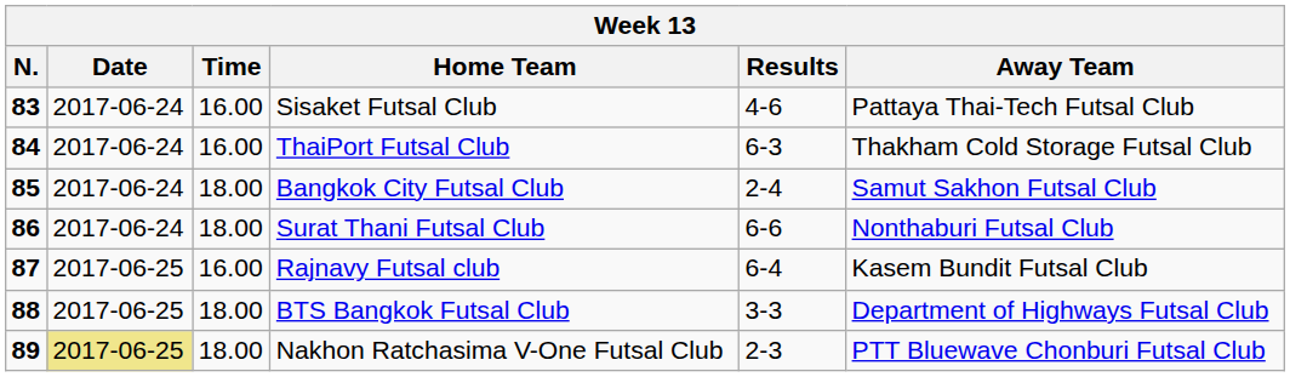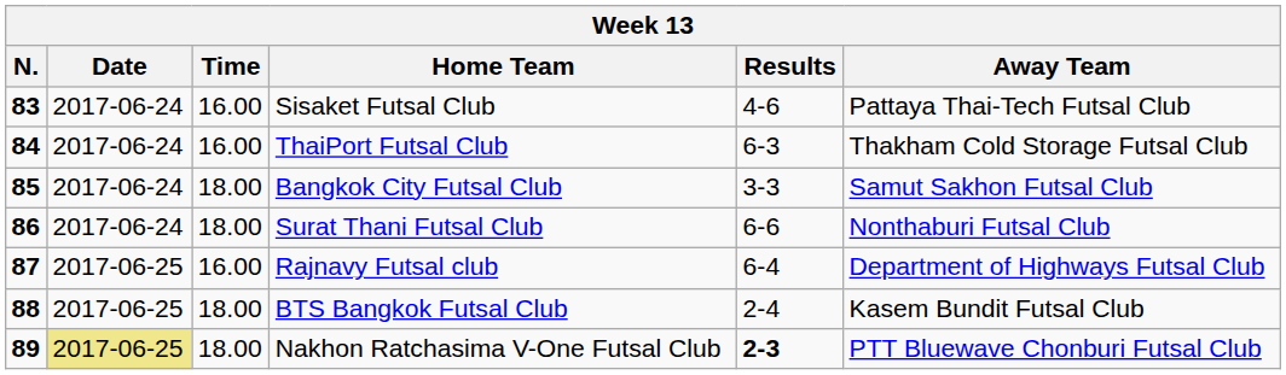Bangkok City Futsal Club | Results: 2-4 -> 3-3
Rajnavy Futsal club | Away Team: Kasem Bundit Futsal Club -> Department of Highways Futsal Club
BTS Bangkok Futsal Club | Results: 3-3 -> 2-4
BTS Bangkok Futsal Club | Away Team: Department of Highways Futsal Club -> Kasem Bundit Futsal Club
Nakhon Ratchasima V-One Futsal Club | Results: normal -> bold
